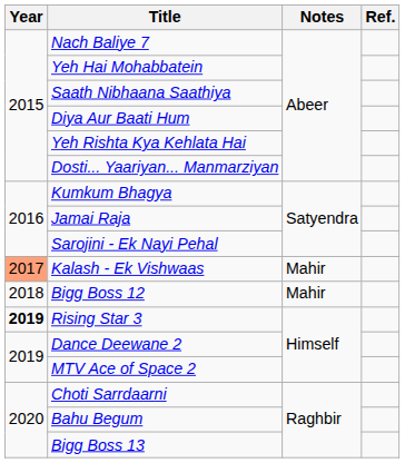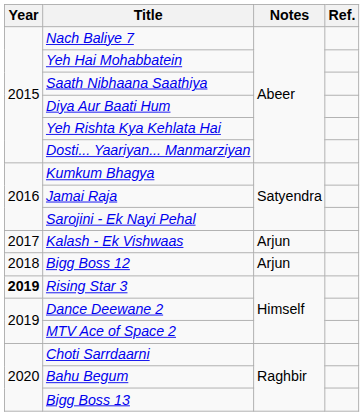Kalash - Ek Vishwaas | Year: lightsalmon background -> no background
Kalash - Ek Vishwaas | Notes: Mahir -> Arjun
Bigg Boss 12 | Notes: Mahir -> Arjun
